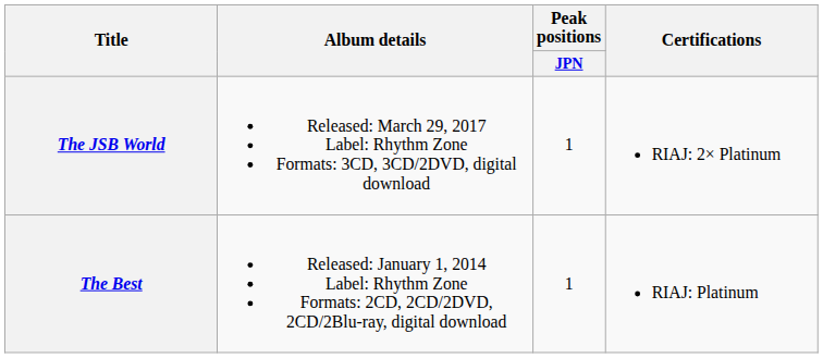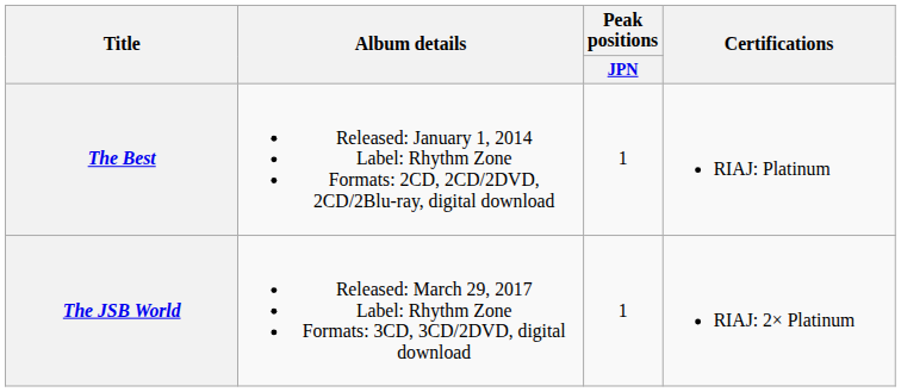rows swapped: The Best <-> The JSB World
